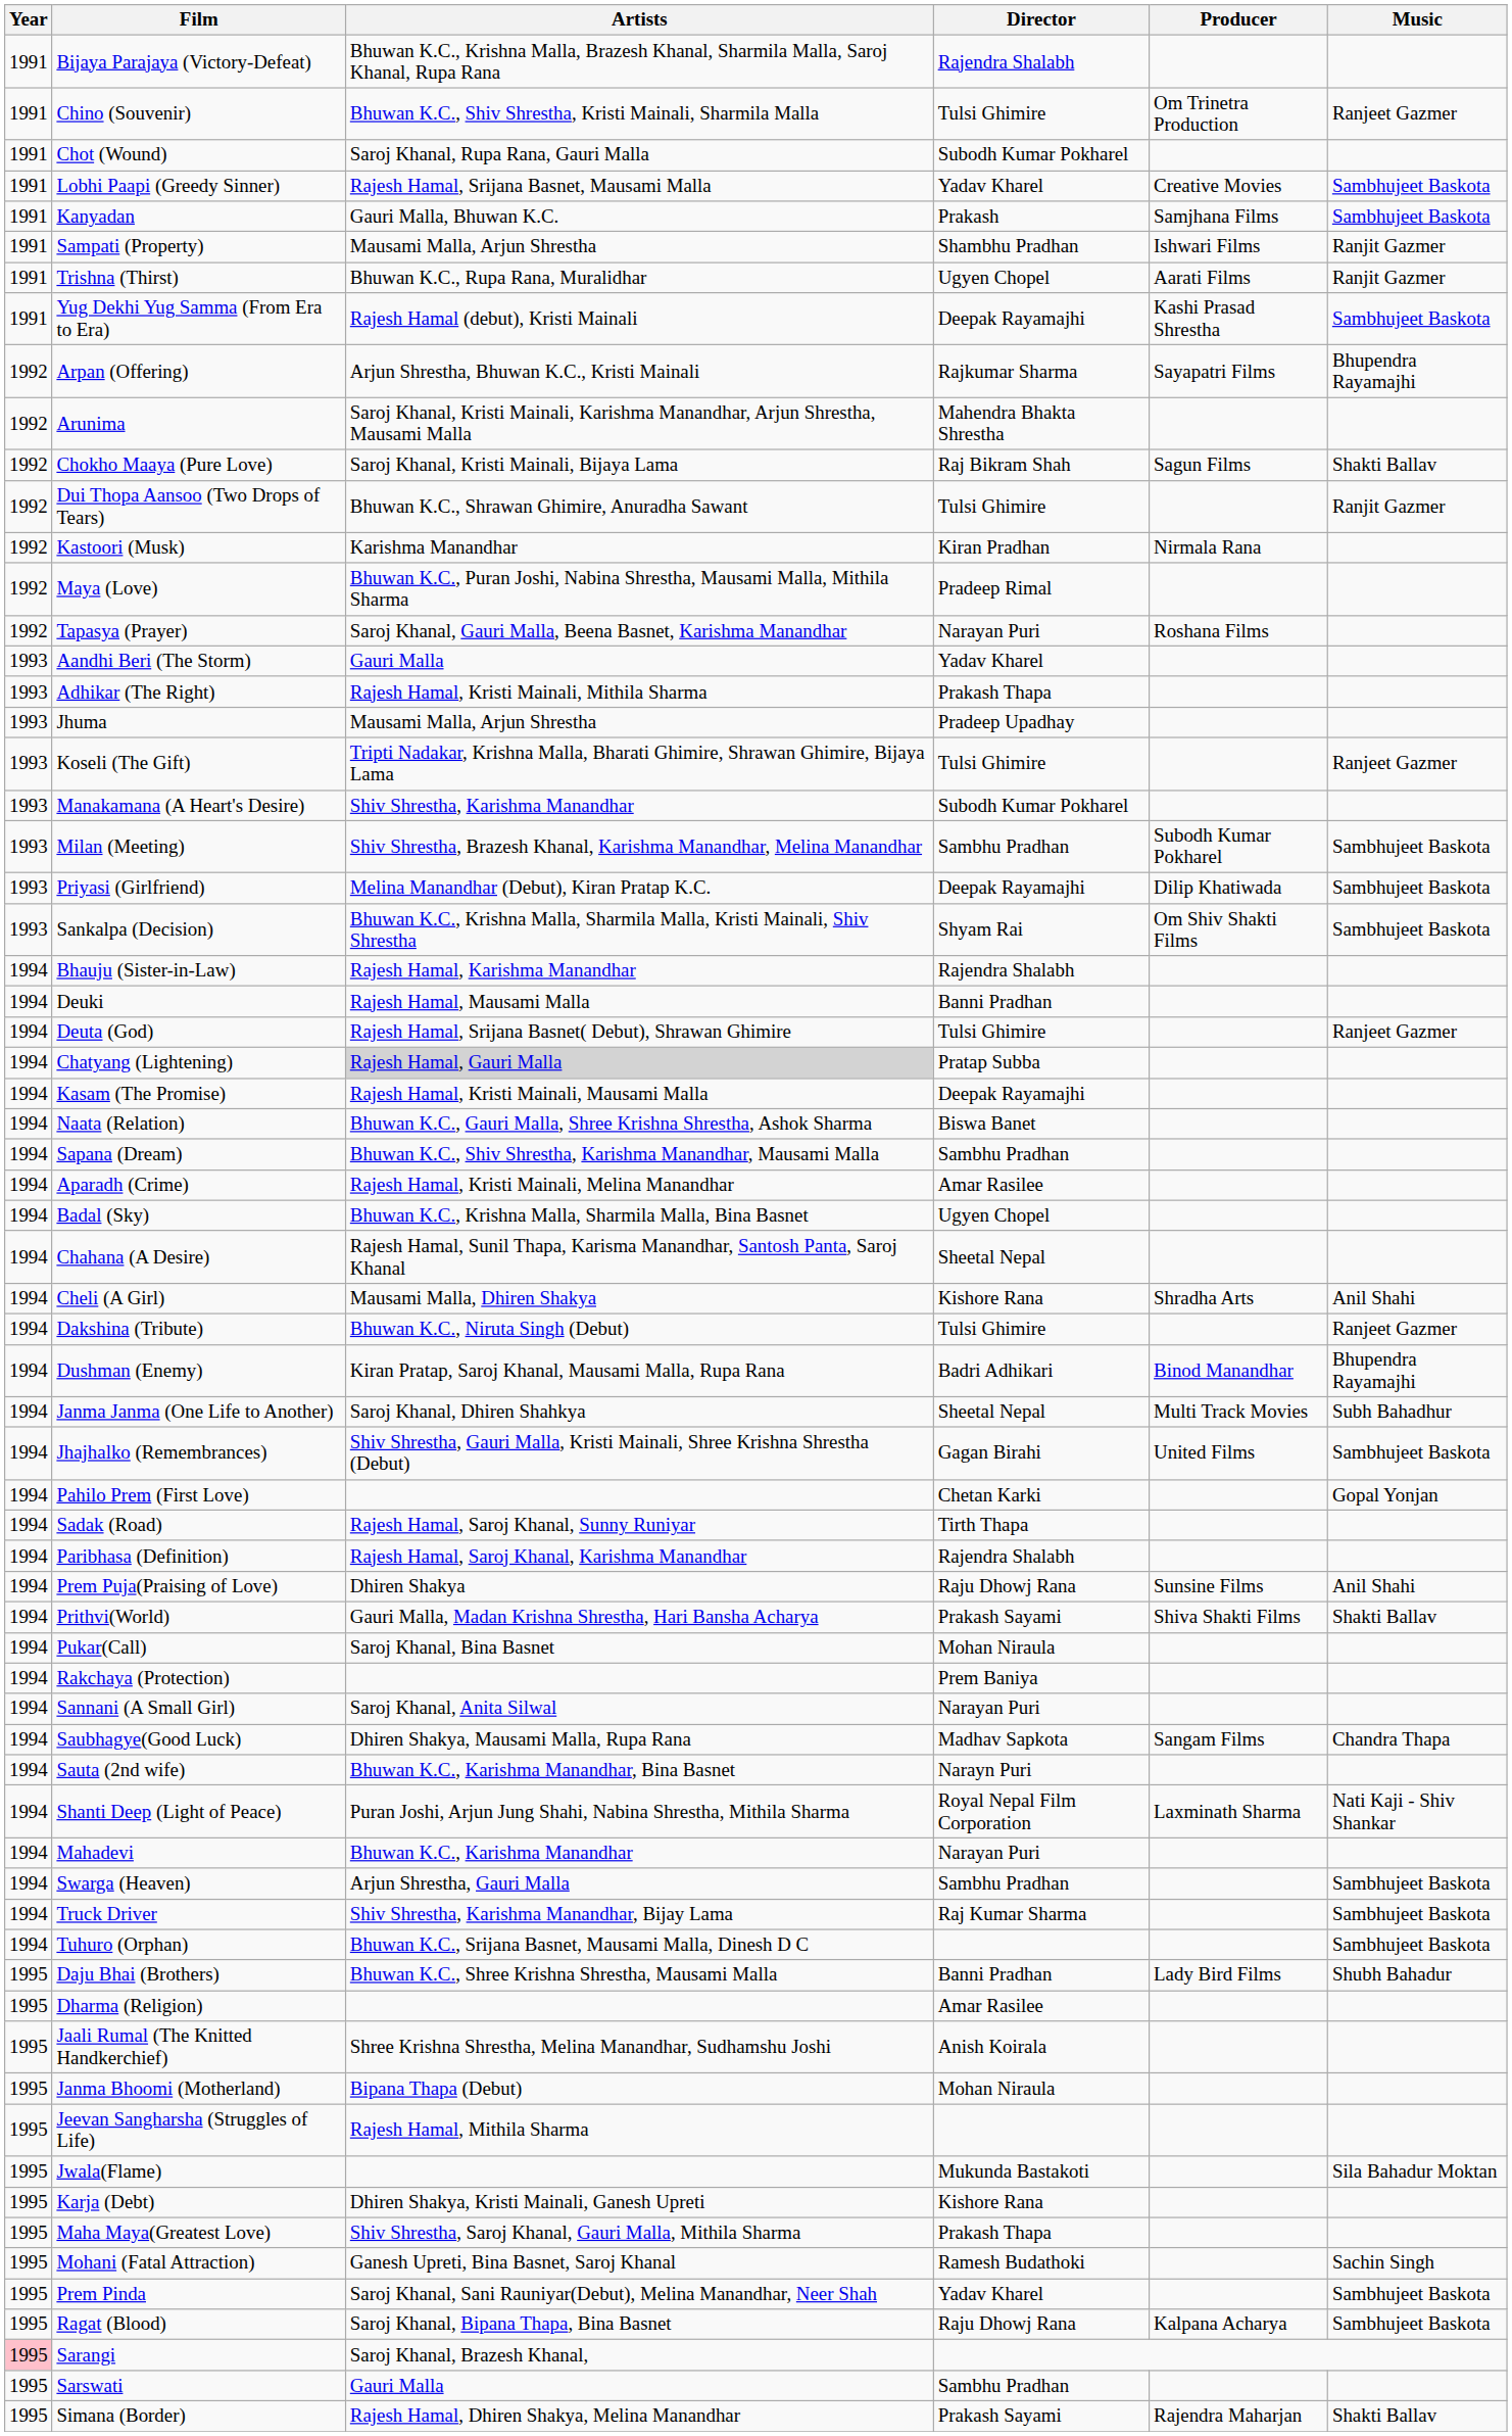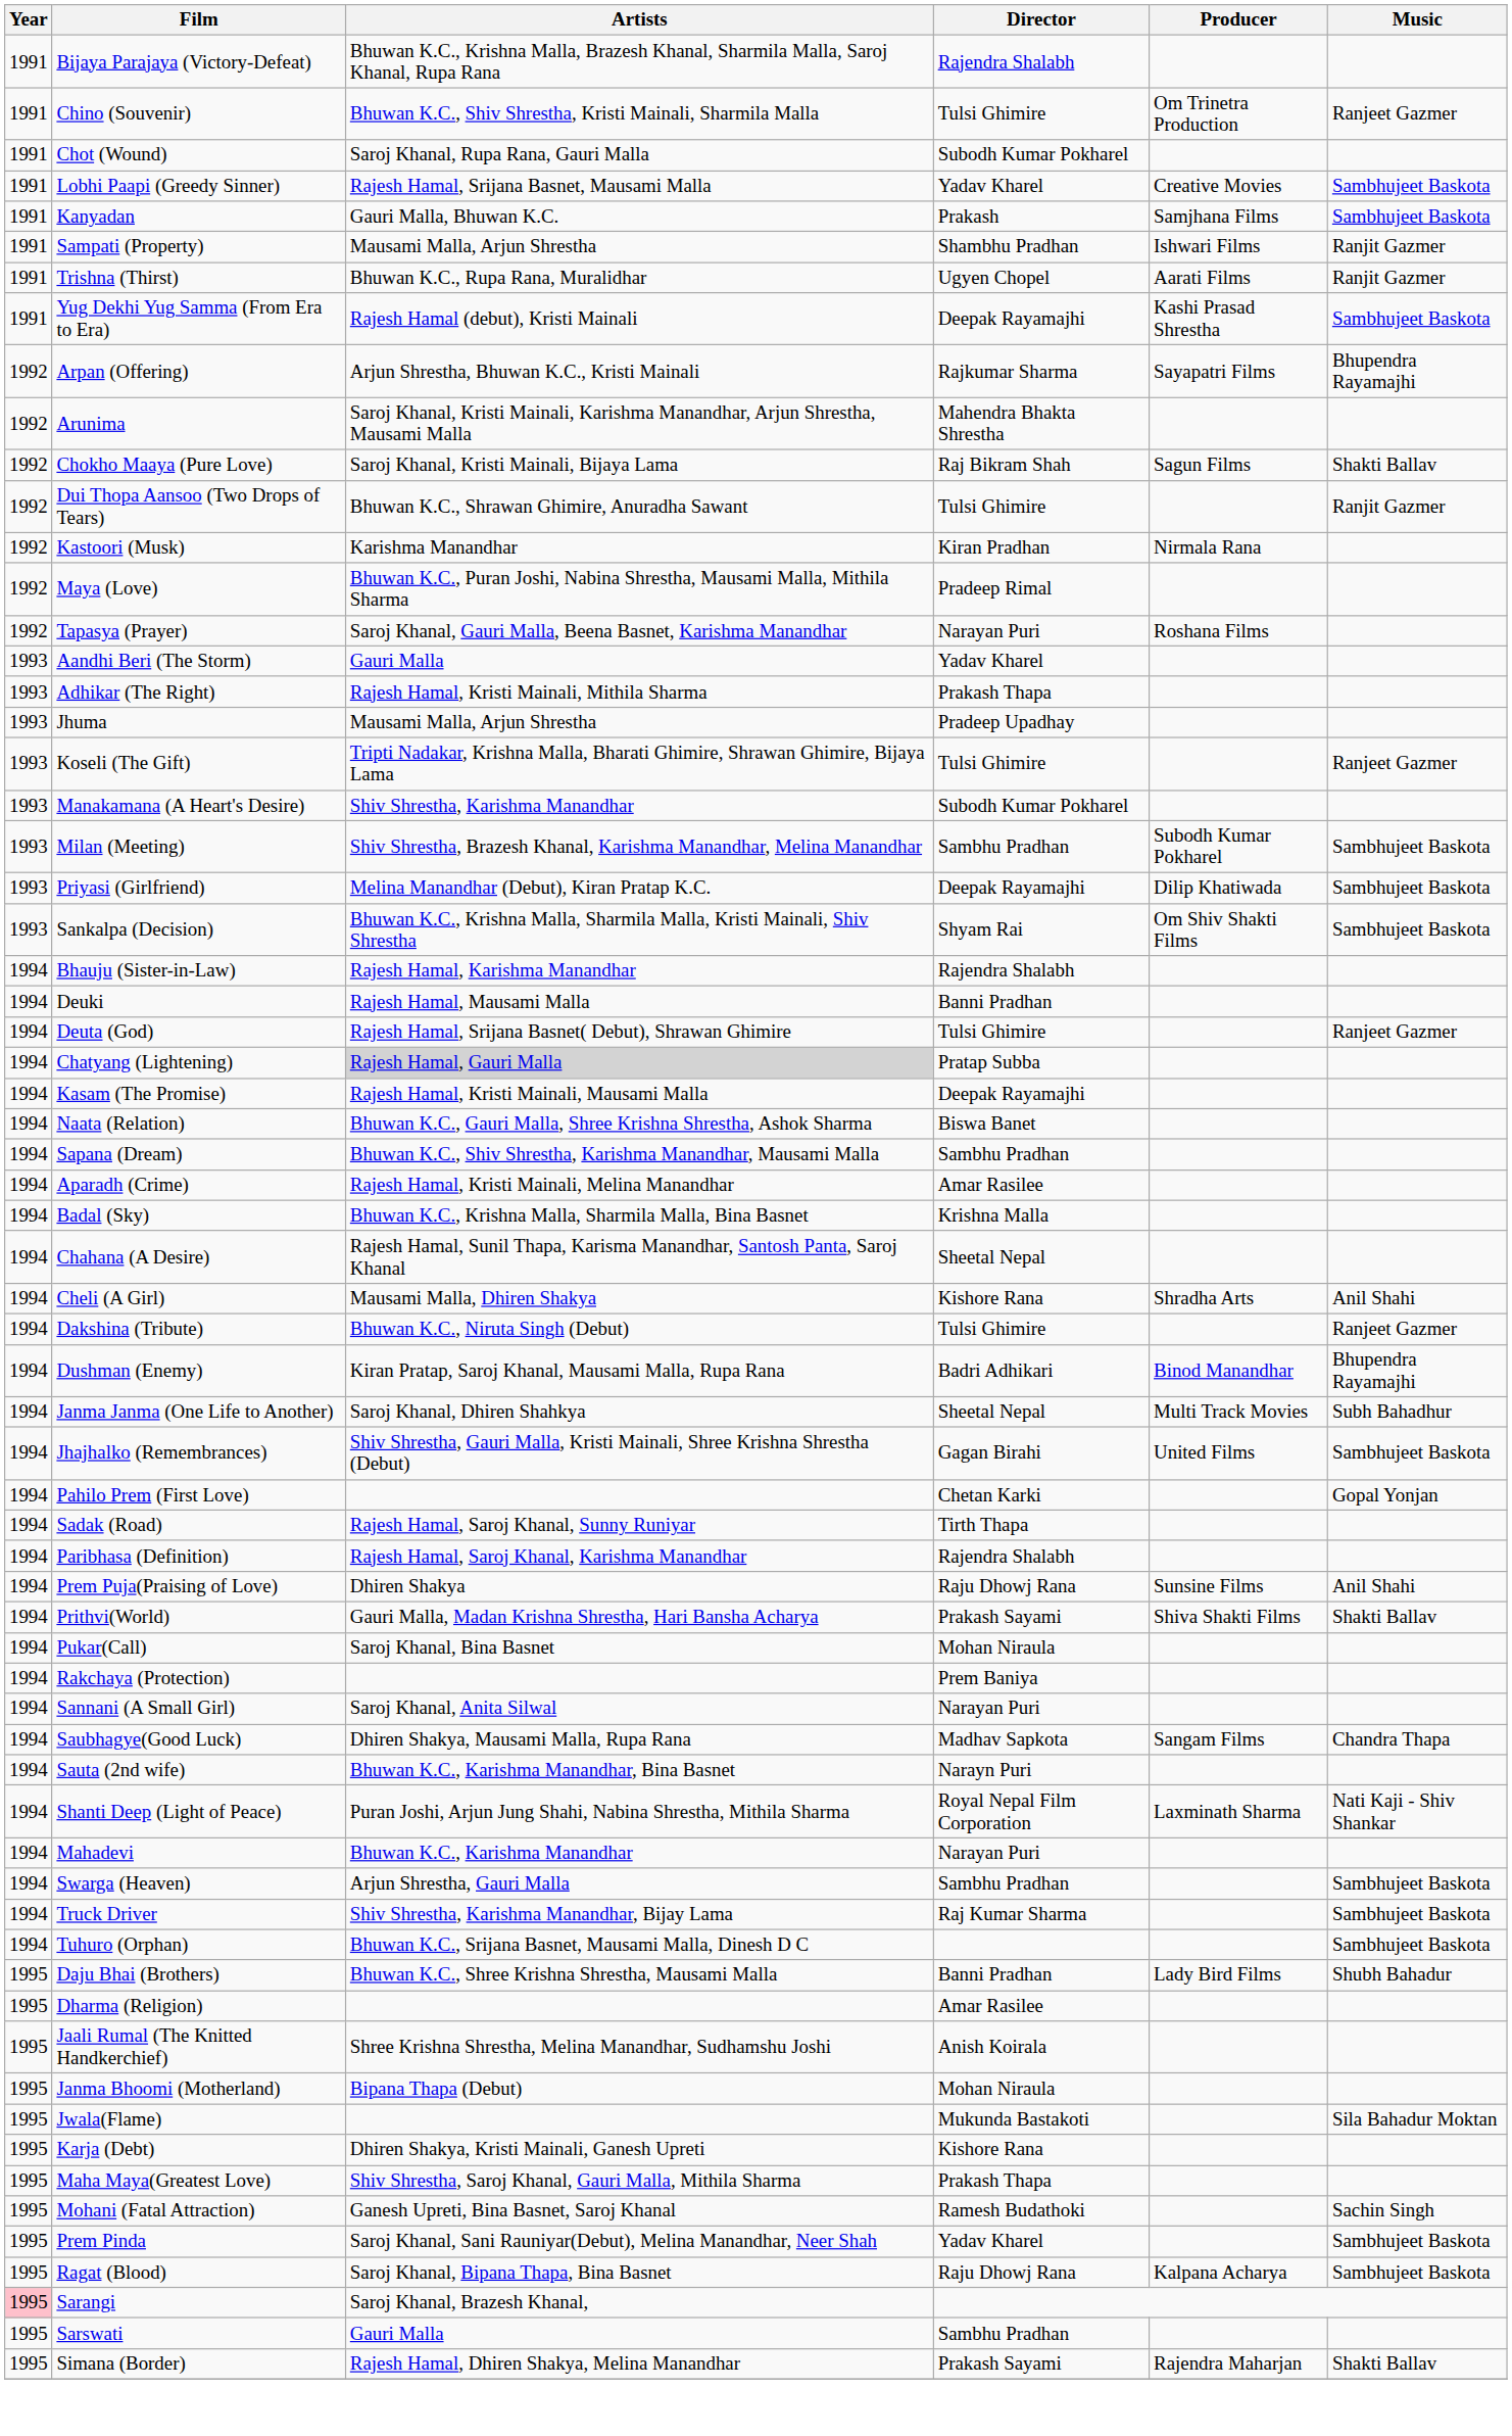Badal (Sky) | Director: Ugyen Chopel -> Krishna Malla
- row: 1995 | Jeevan Sangharsha (Struggles of Life) | Rajesh Hamal, Mithila Sharma
